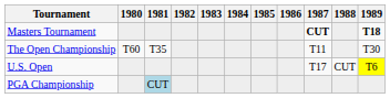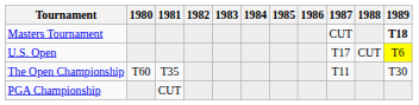Masters Tournament | 1987: bold -> normal
rows swapped: U.S. Open <-> The Open Championship
PGA Championship | 1981: lightblue background -> no background
